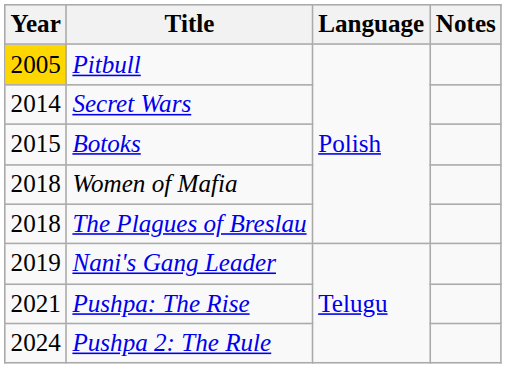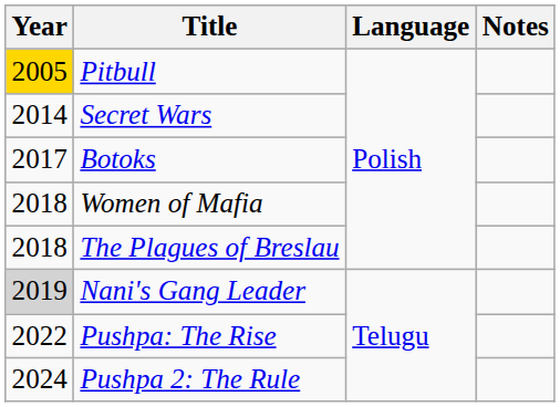Botoks | Year: 2015 -> 2017
Nani's Gang Leader | Year: no background -> lightgrey background
Pushpa: The Rise | Year: 2021 -> 2022
